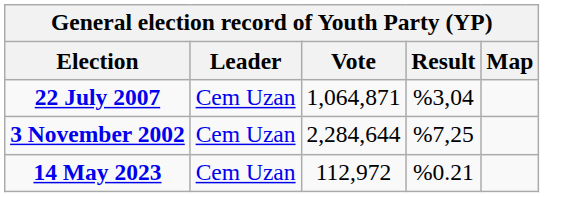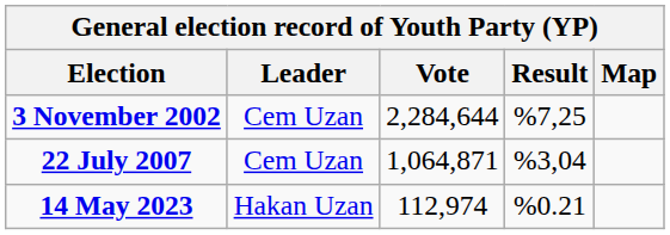rows swapped: 3 November 2002 <-> 22 July 2007
14 May 2023 | Leader: Cem Uzan -> Hakan Uzan
14 May 2023 | Vote: 112,972 -> 112,974
